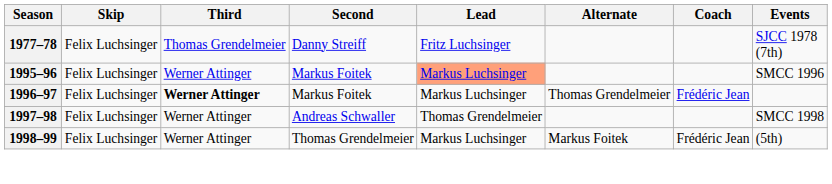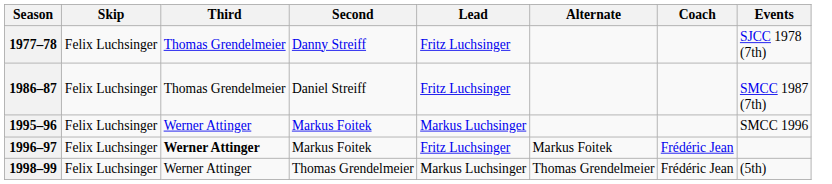+ row: 1986–87 | Felix Luchsinger | Thomas Grendelmeier | Daniel Streiff | Fritz Luchsinger | SMCC 1987 (7th)
1995–96 | Lead: lightsalmon background -> no background
1996–97 | Lead: Markus Luchsinger -> Fritz Luchsinger
1996–97 | Alternate: Thomas Grendelmeier -> Markus Foitek
- row: 1997–98 | Felix Luchsinger | Werner Attinger | Andreas Schwaller | Thomas Grendelmeier | SMCC 1998
1998–99 | Alternate: Markus Foitek -> Thomas Grendelmeier
